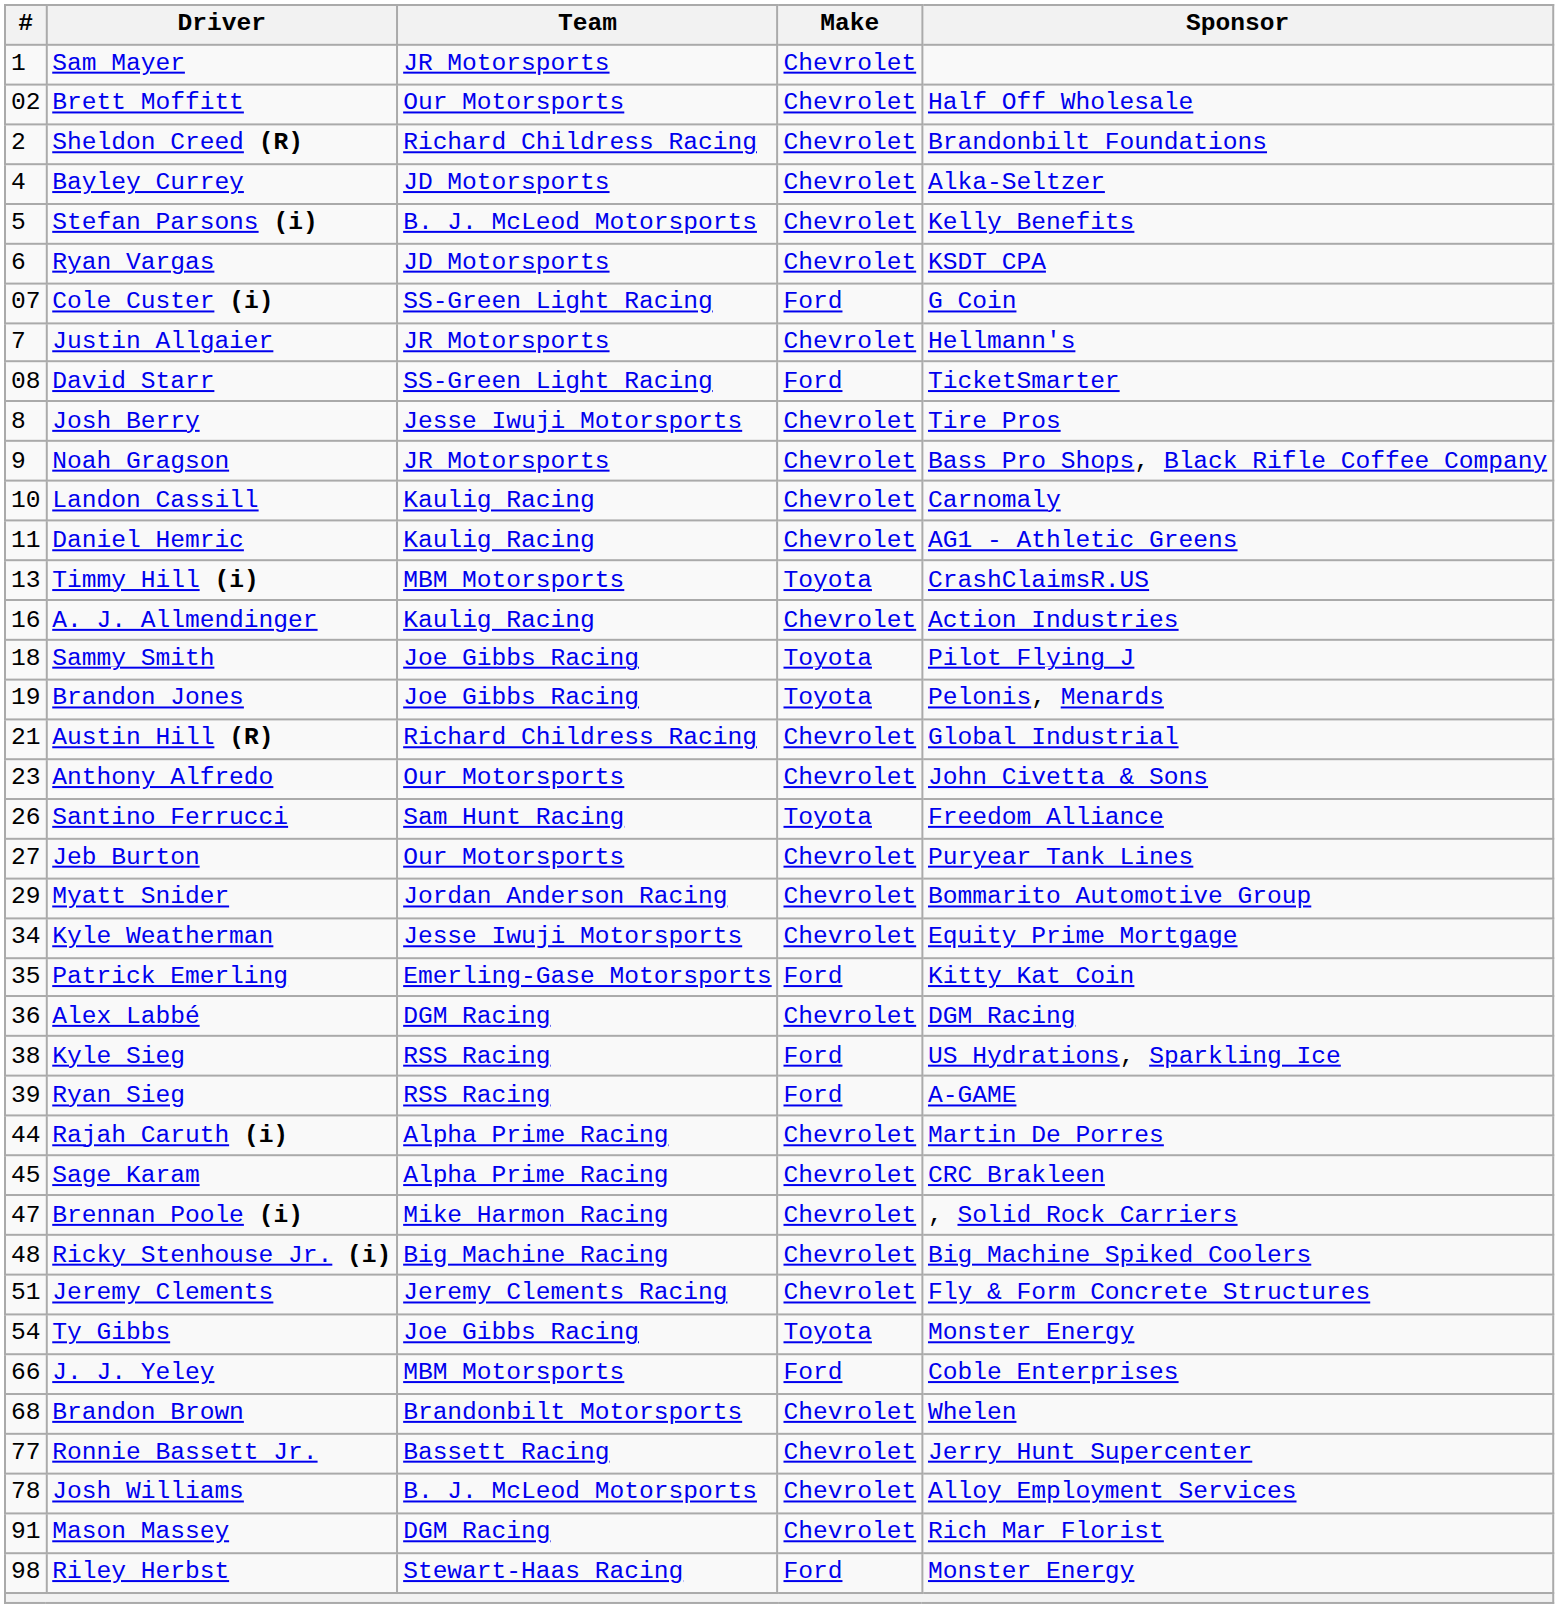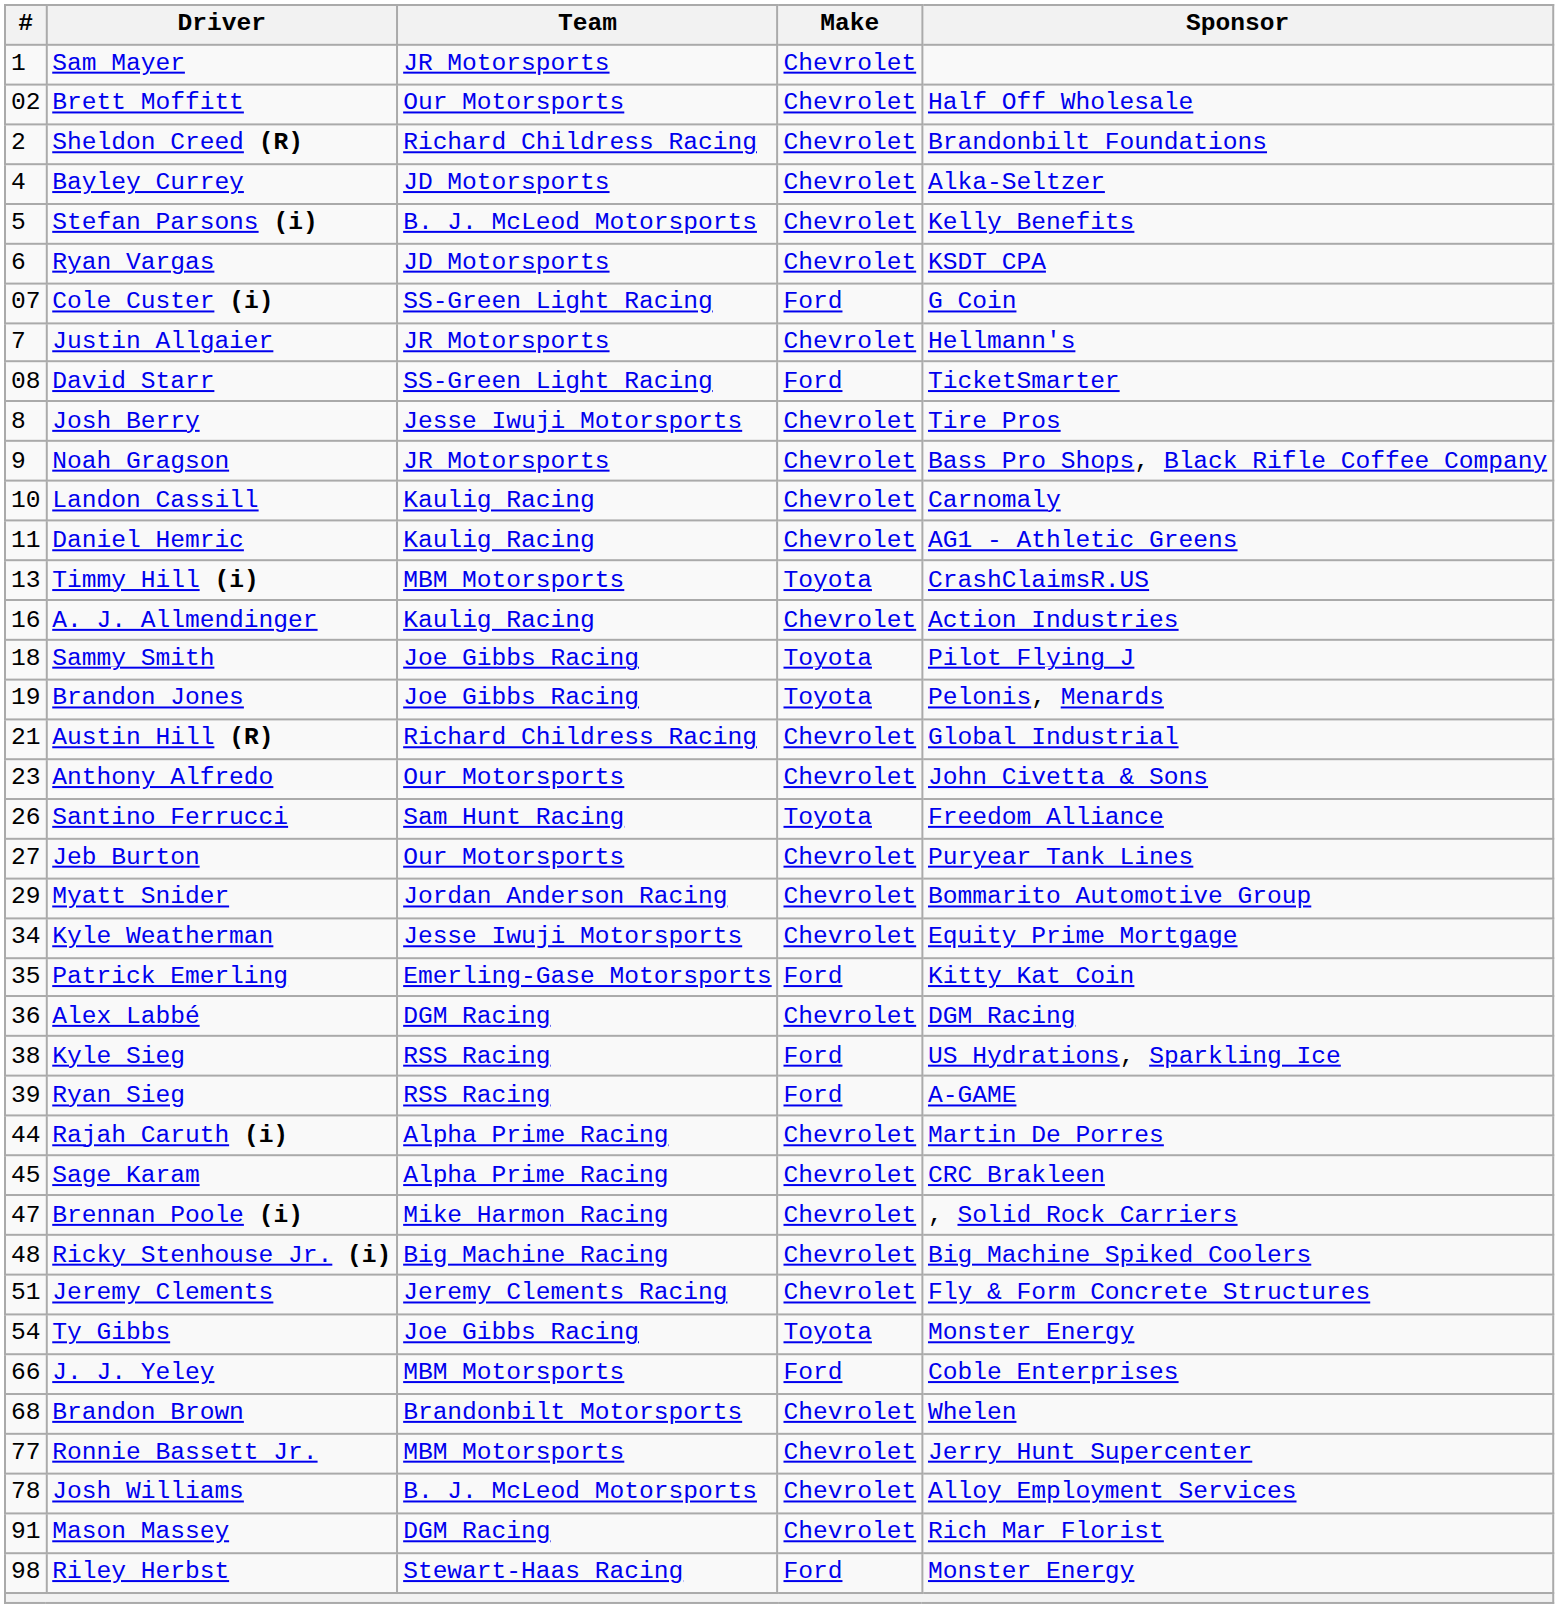Ronnie Bassett Jr. | Team: Bassett Racing -> MBM Motorsports
